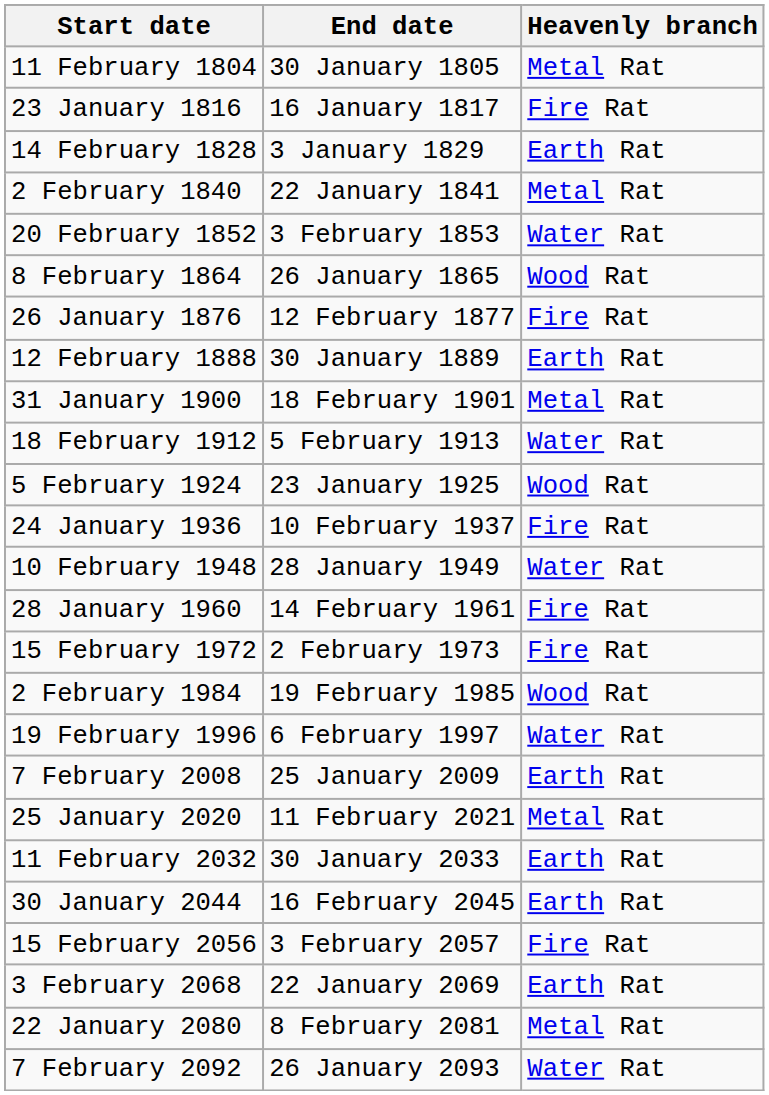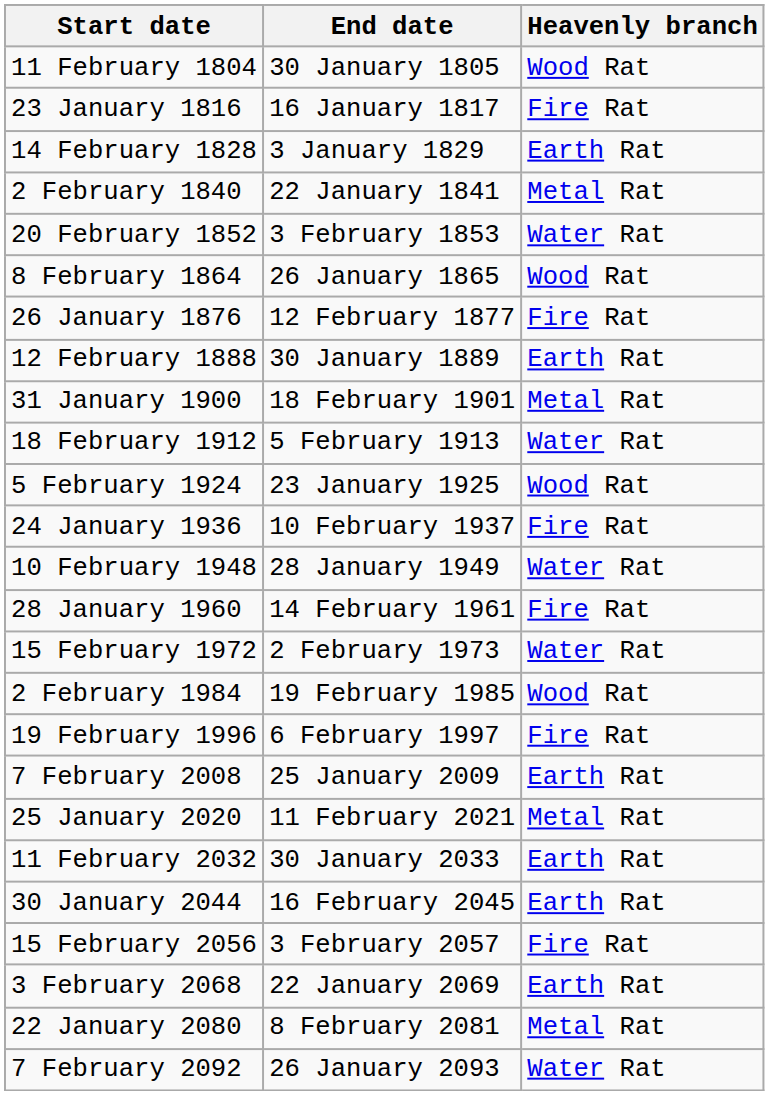11 February 1804 | Heavenly branch: Metal Rat -> Wood Rat
15 February 1972 | Heavenly branch: Fire Rat -> Water Rat
19 February 1996 | Heavenly branch: Water Rat -> Fire Rat
